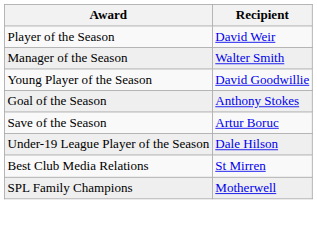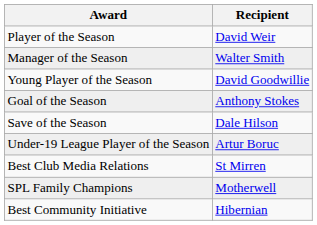Save of the Season | Recipient: Artur Boruc -> Dale Hilson
Under-19 League Player of the Season | Recipient: Dale Hilson -> Artur Boruc
+ row: Best Community Initiative | Hibernian
